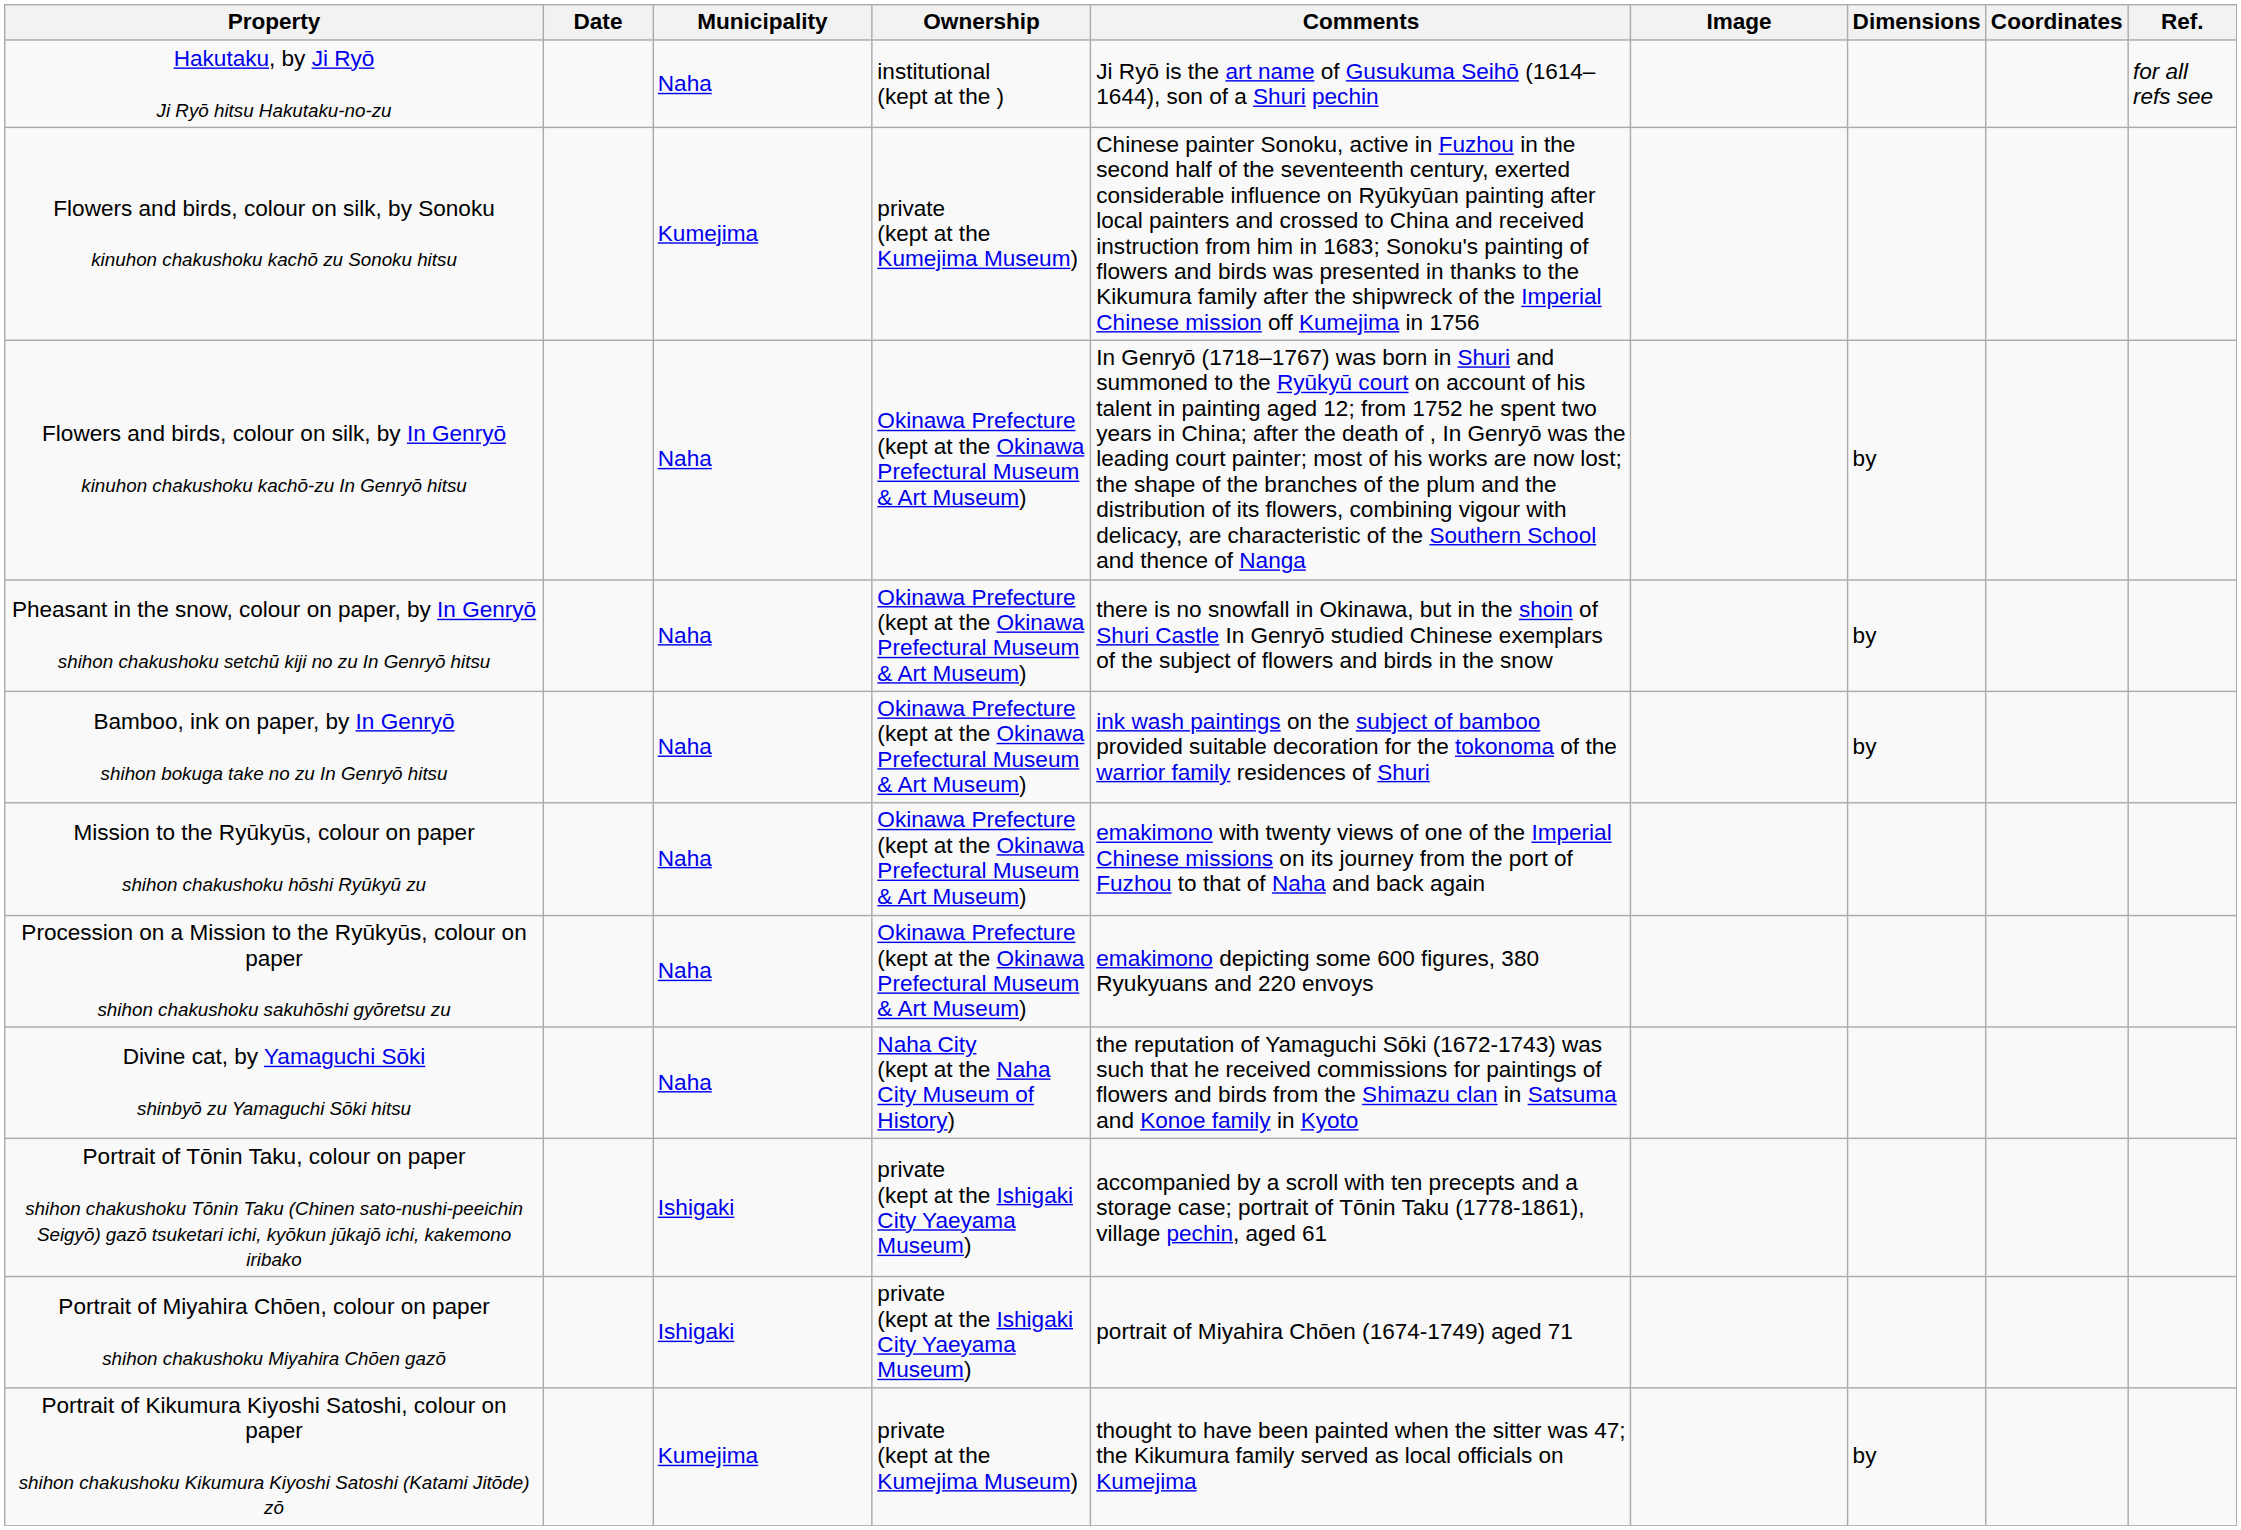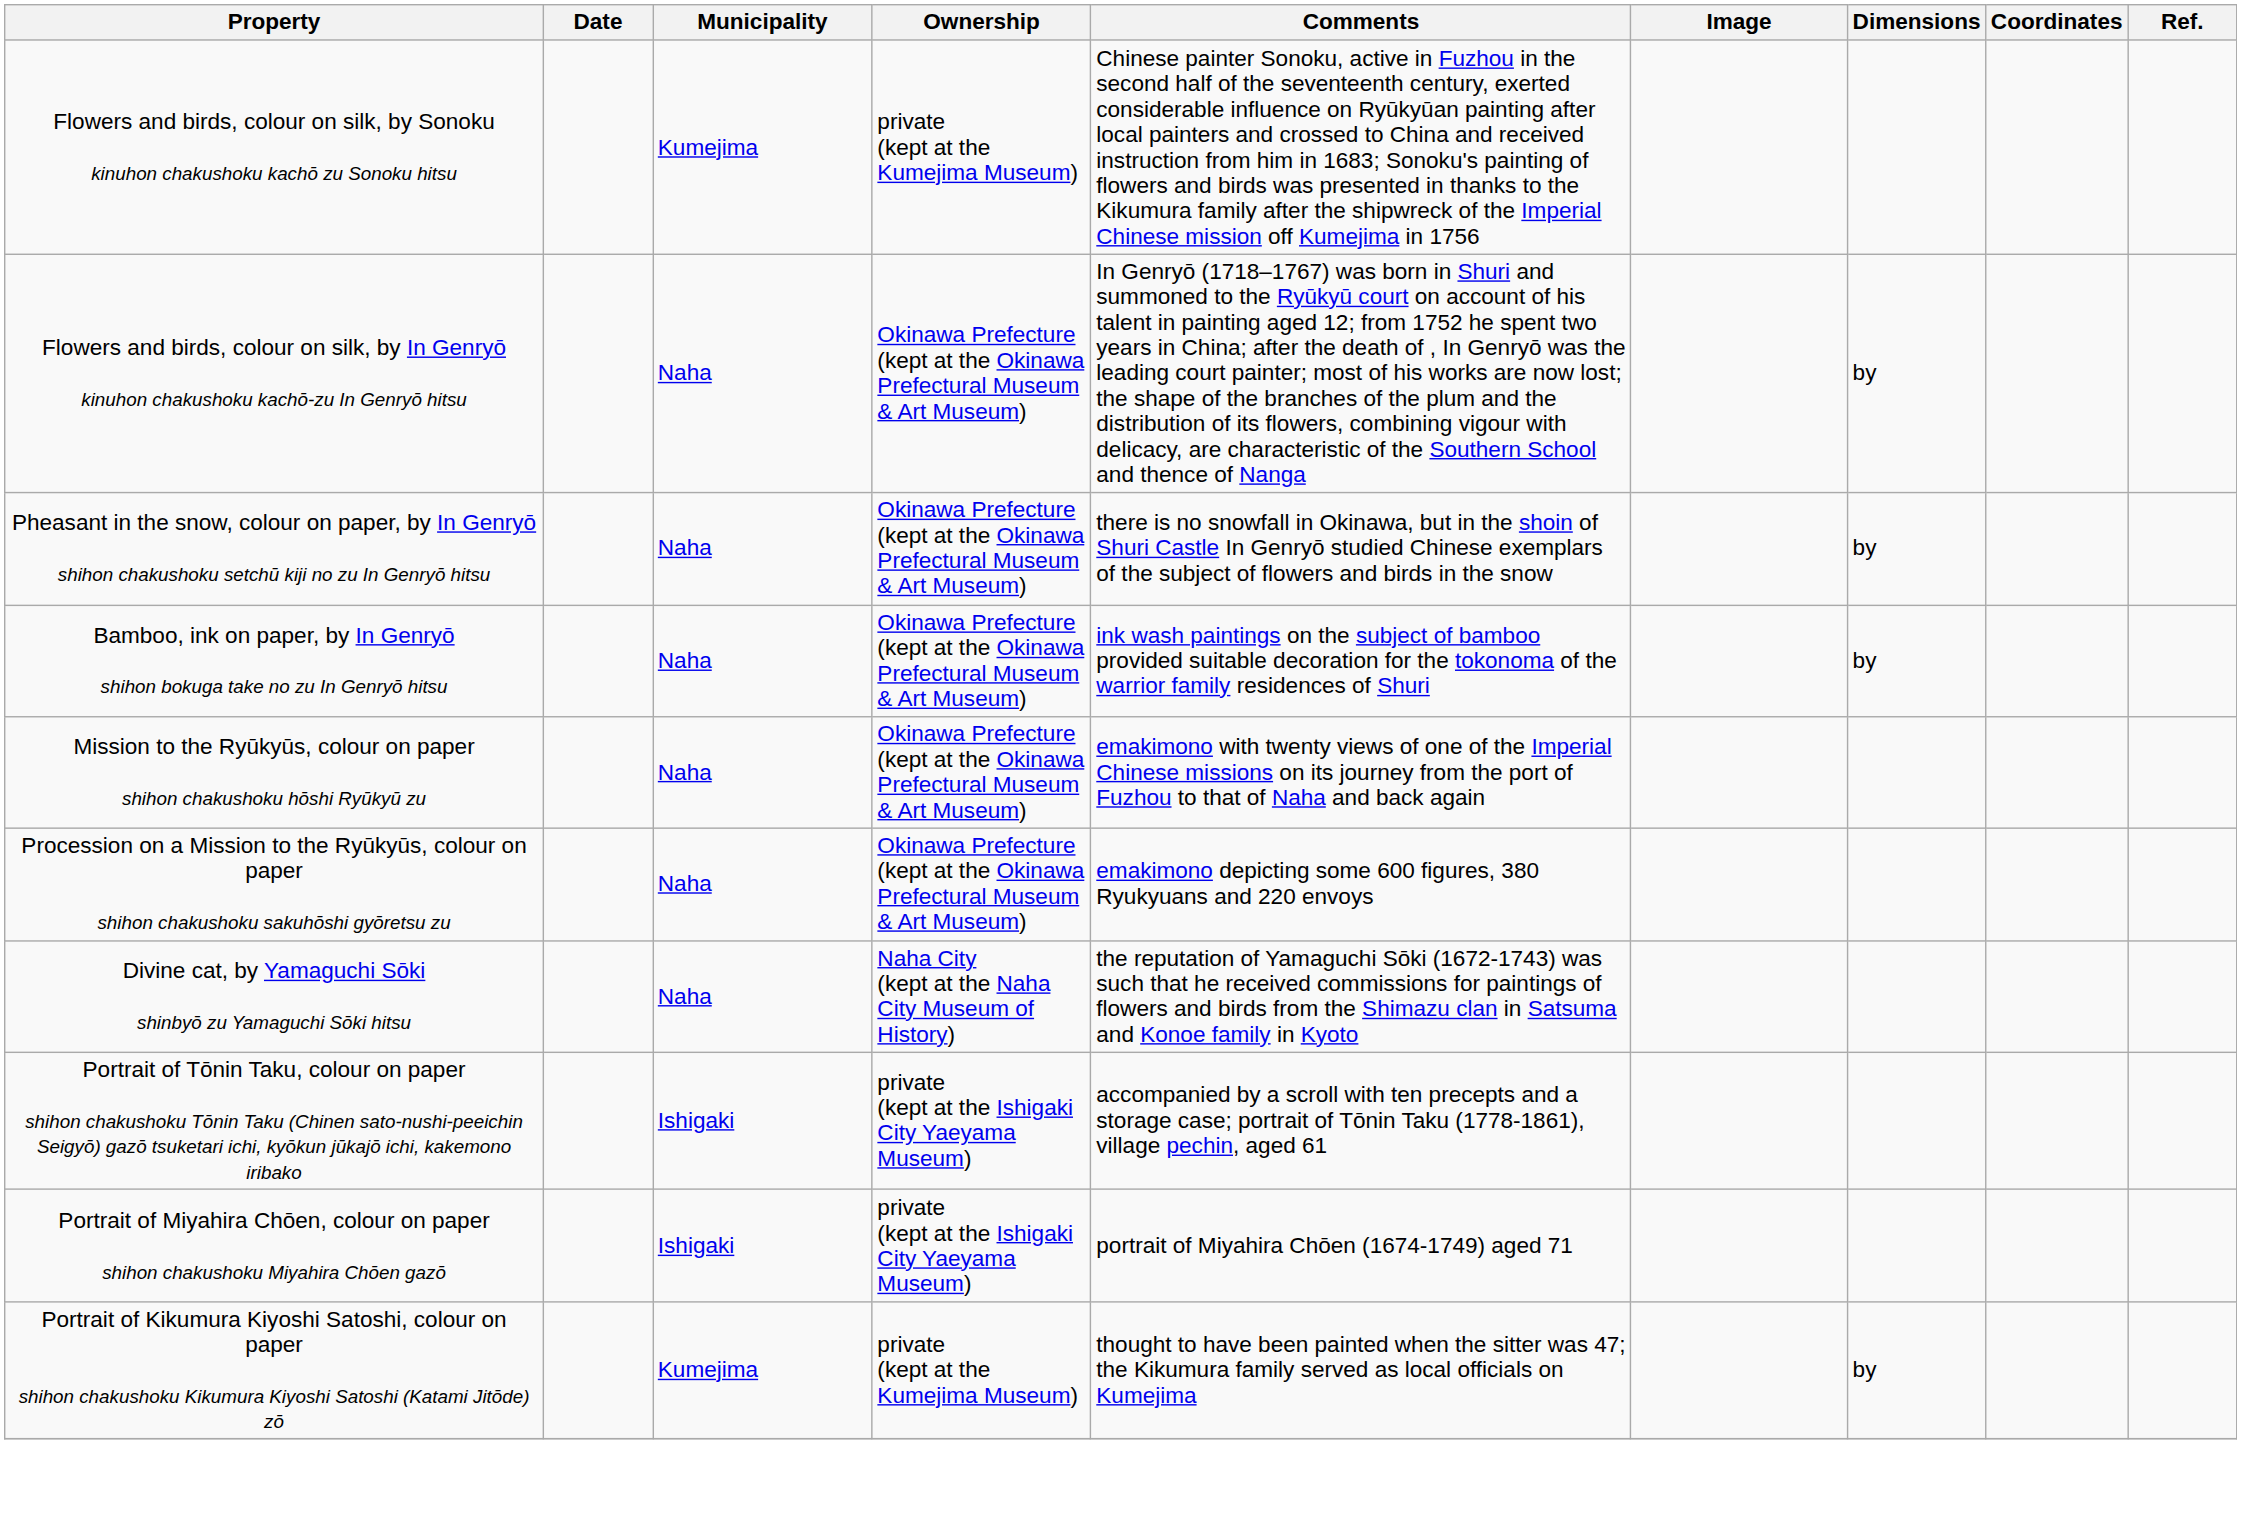- row: Hakutaku, by Ji Ryō Ji Ryō hitsu Hakutaku-no-zu | Naha | institutional (kept at the ) | Ji Ryō is the art name of Gusukuma Seihō (1614–1644), son of a Shuri pechin | for all refs see
